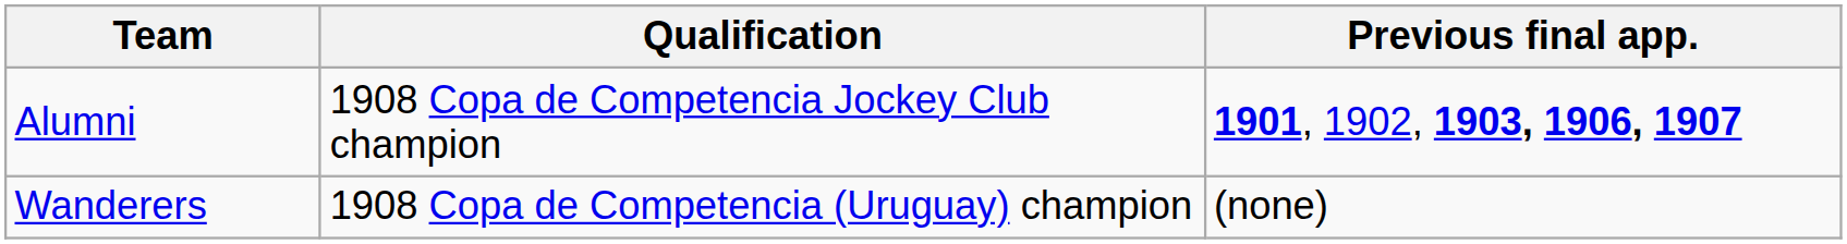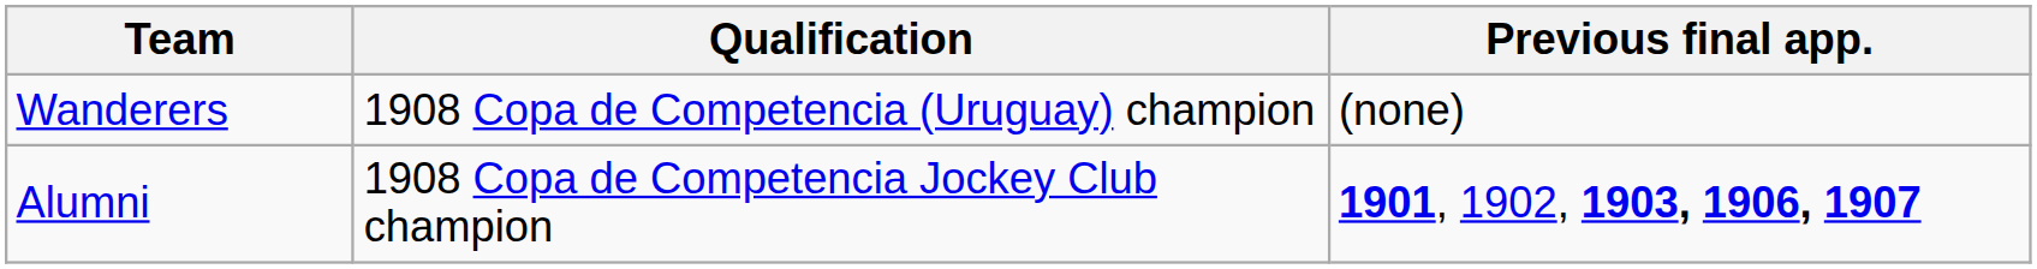rows swapped: Alumni <-> Wanderers
